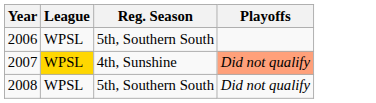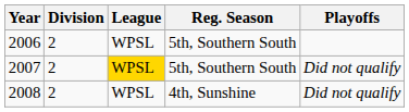+ column: Division | 2 | 2 | 2
2007 | Reg. Season: 4th, Sunshine -> 5th, Southern South
2007 | Playoffs: lightsalmon background -> no background
2008 | Reg. Season: 5th, Southern South -> 4th, Sunshine
